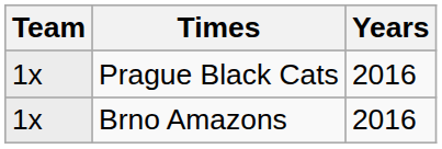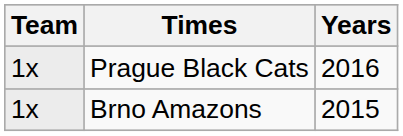Brno Amazons | Years: 2016 -> 2015
